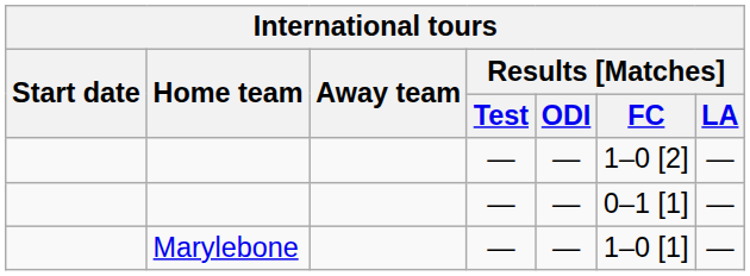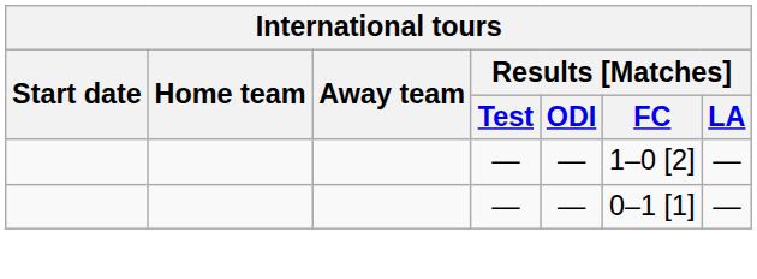- row: Marylebone | — | — | 1–0 [1] | —
